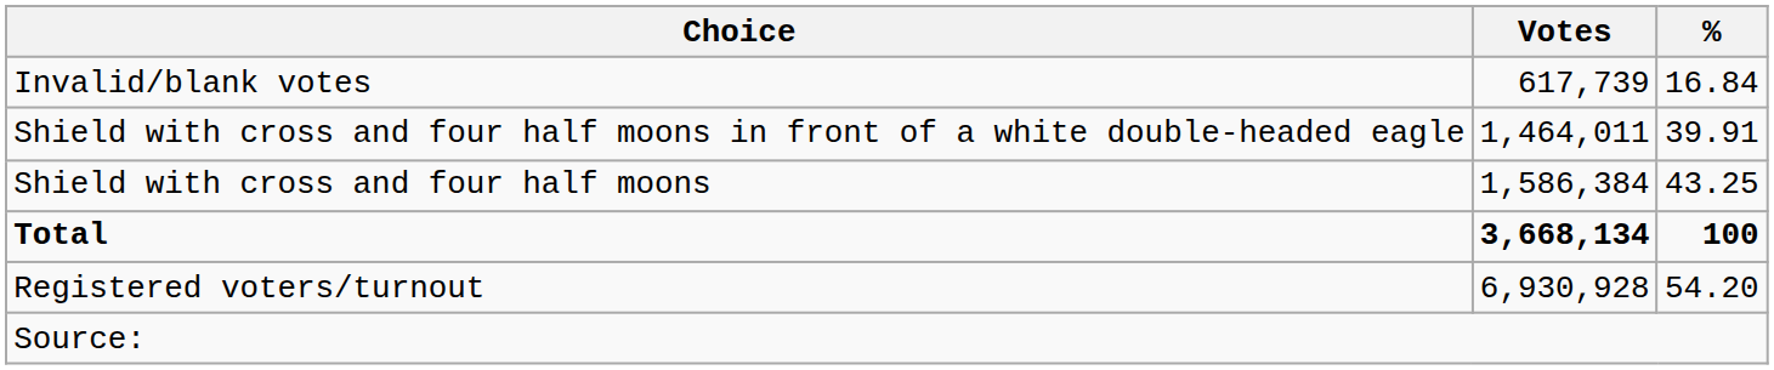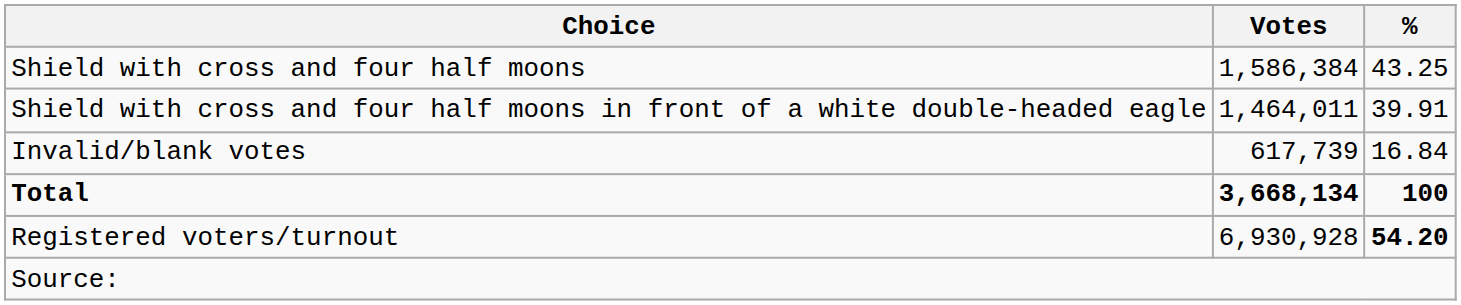rows swapped: Shield with cross and four half moons <-> Invalid/blank votes
Registered voters/turnout | %: normal -> bold
